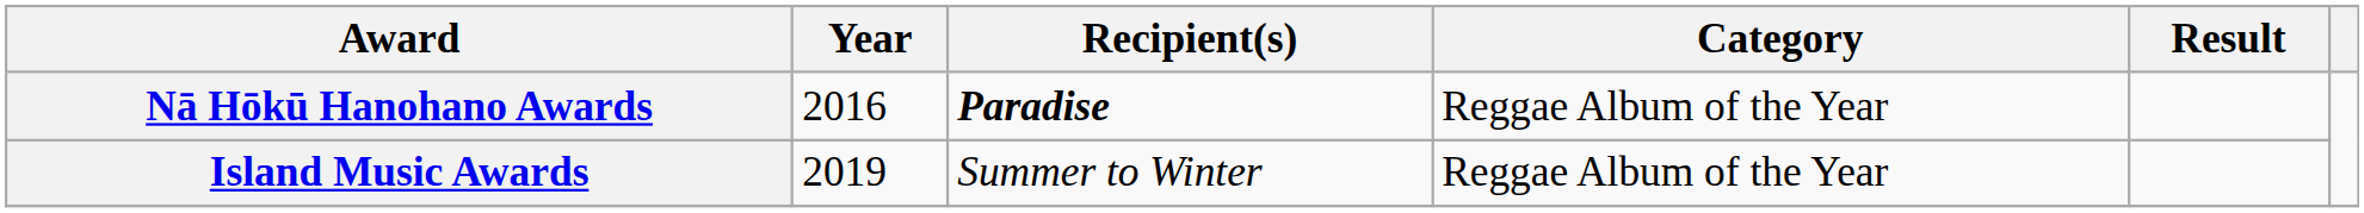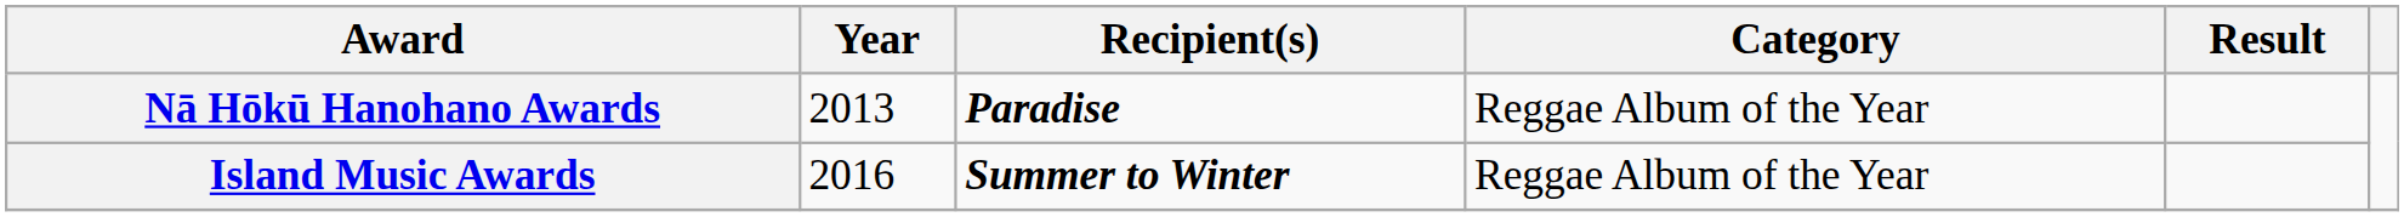Nā Hōkū Hanohano Awards | Year: 2016 -> 2013
Island Music Awards | Year: 2019 -> 2016
Island Music Awards | Recipient(s): normal -> bold
